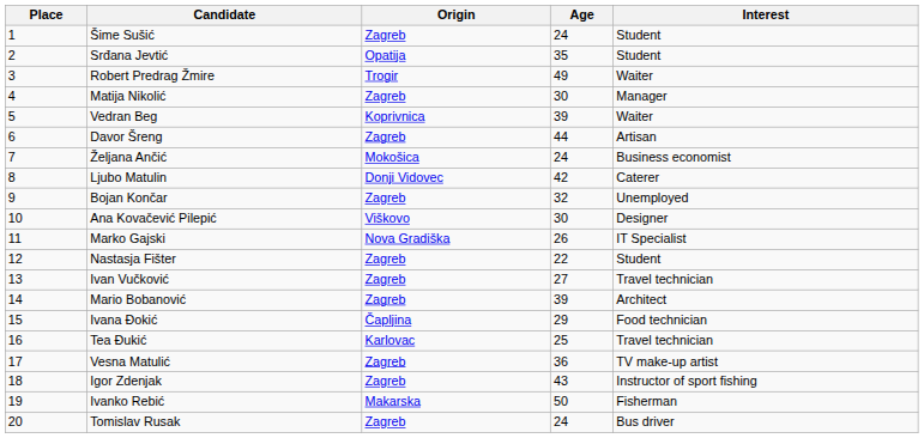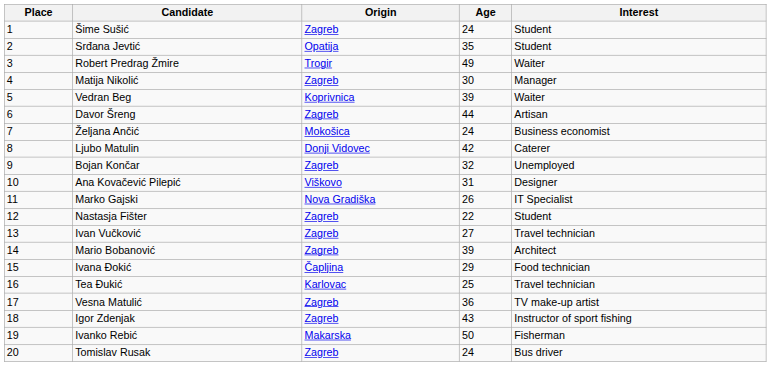Ana Kovačević Pilepić | Age: 30 -> 31
